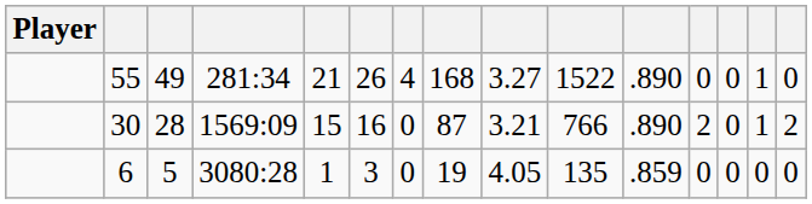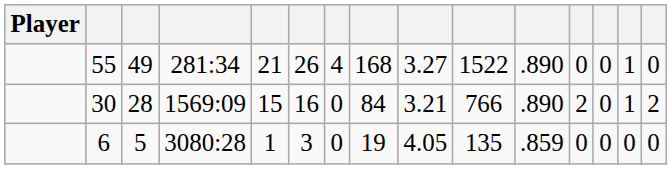30 | column 8: 87 -> 84
